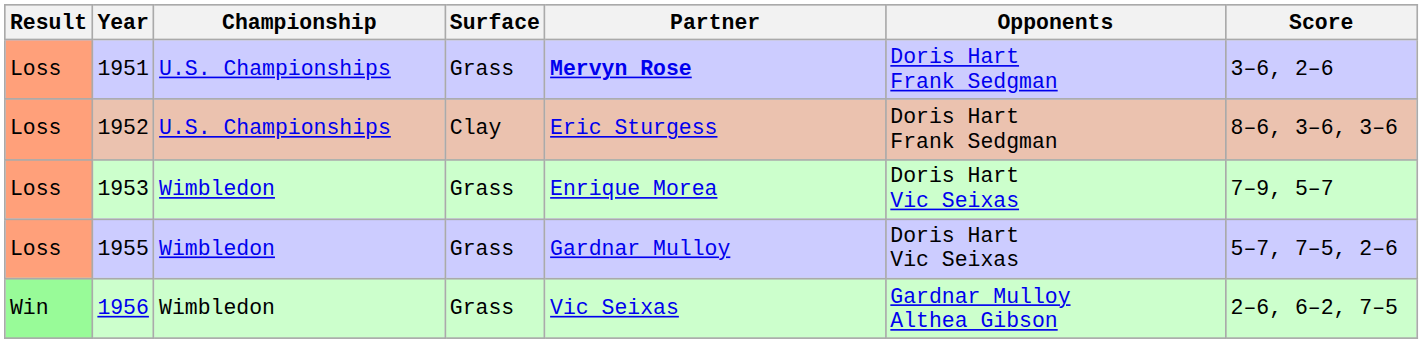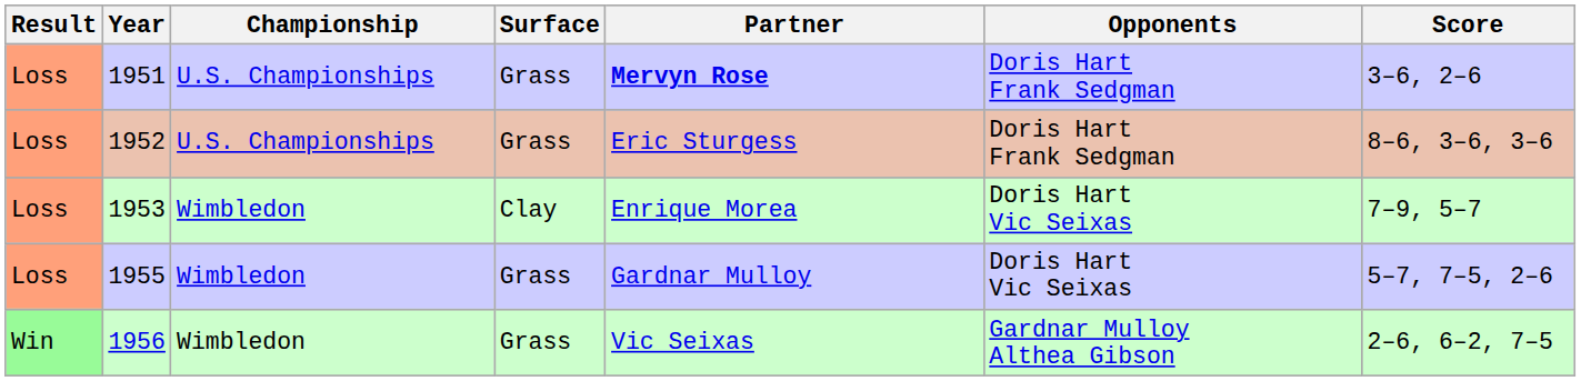1952 | Surface: Clay -> Grass
1953 | Surface: Grass -> Clay
